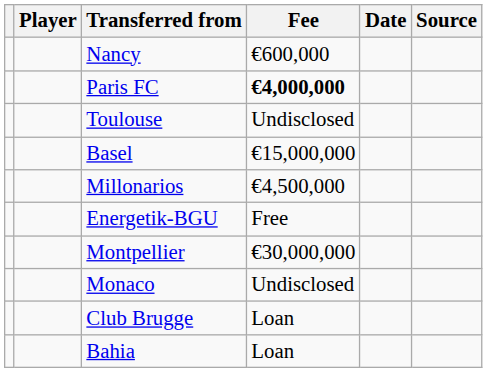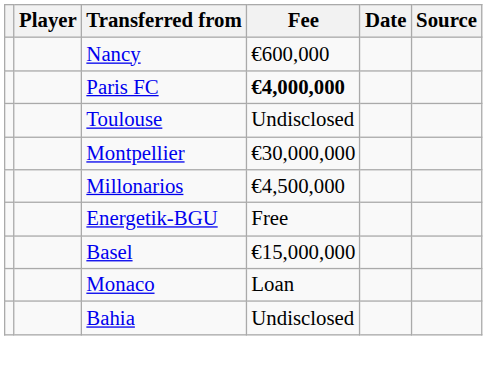rows swapped: Basel <-> Montpellier
Monaco | Fee: Undisclosed -> Loan
- row: Club Brugge | Loan
Bahia | Fee: Loan -> Undisclosed
